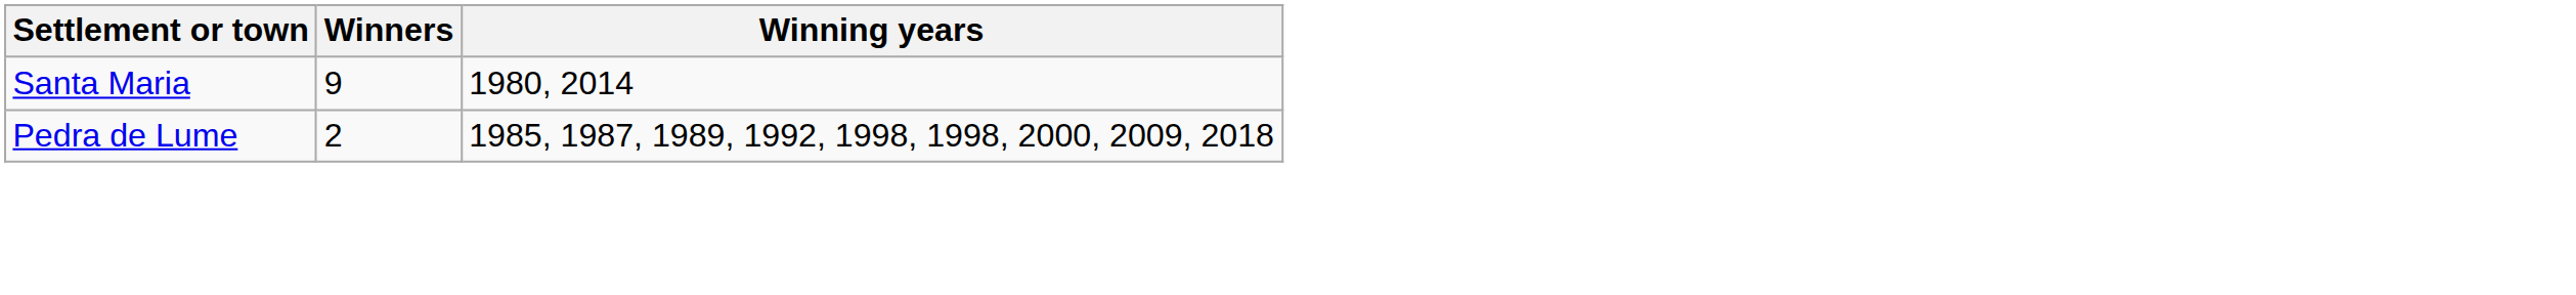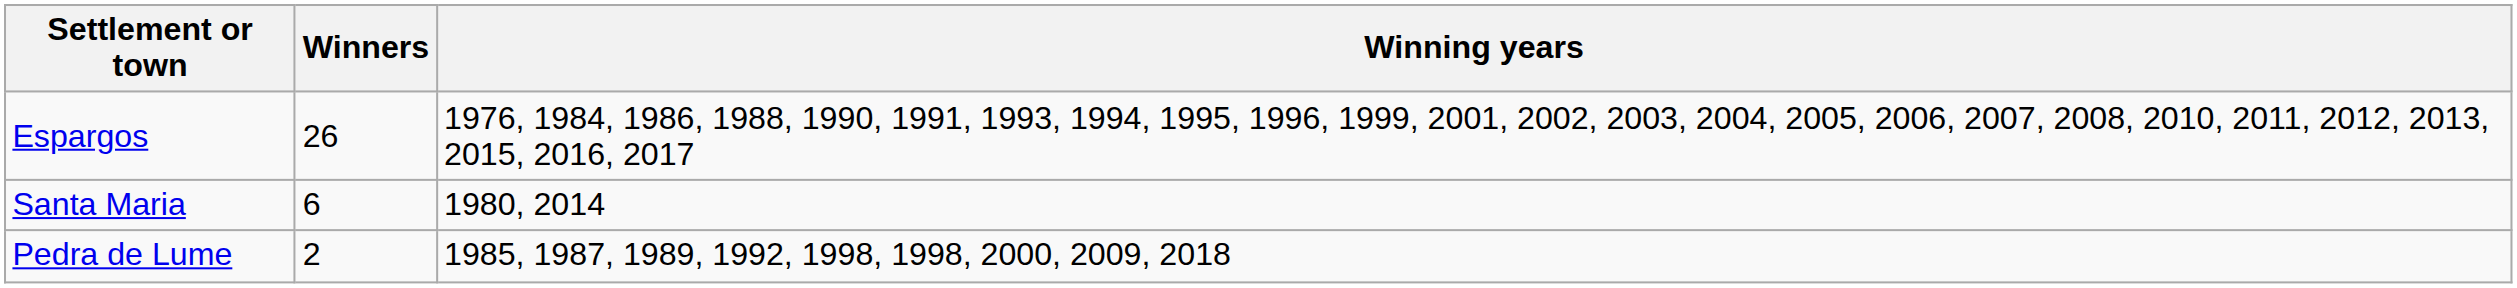+ row: Espargos | 26 | 1976, 1984, 1986, 1988, 1990, 1991, 1993, 1994, 1995, 1996, 1999, 2001, 2002, 2003, 2004, 2005, 2006, 2007, 2008, 2010, 2011, 2012, 2013, 2015, 2016, 2017
Santa Maria | Winners: 9 -> 6
